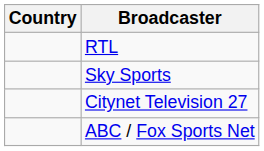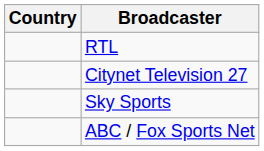rows swapped: Citynet Television 27 <-> Sky Sports
